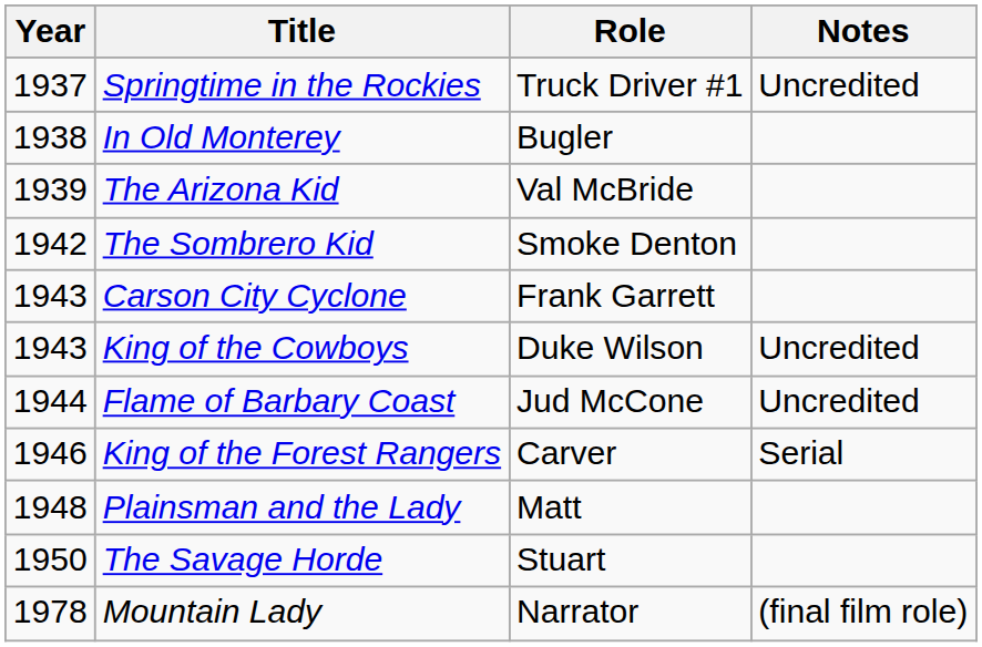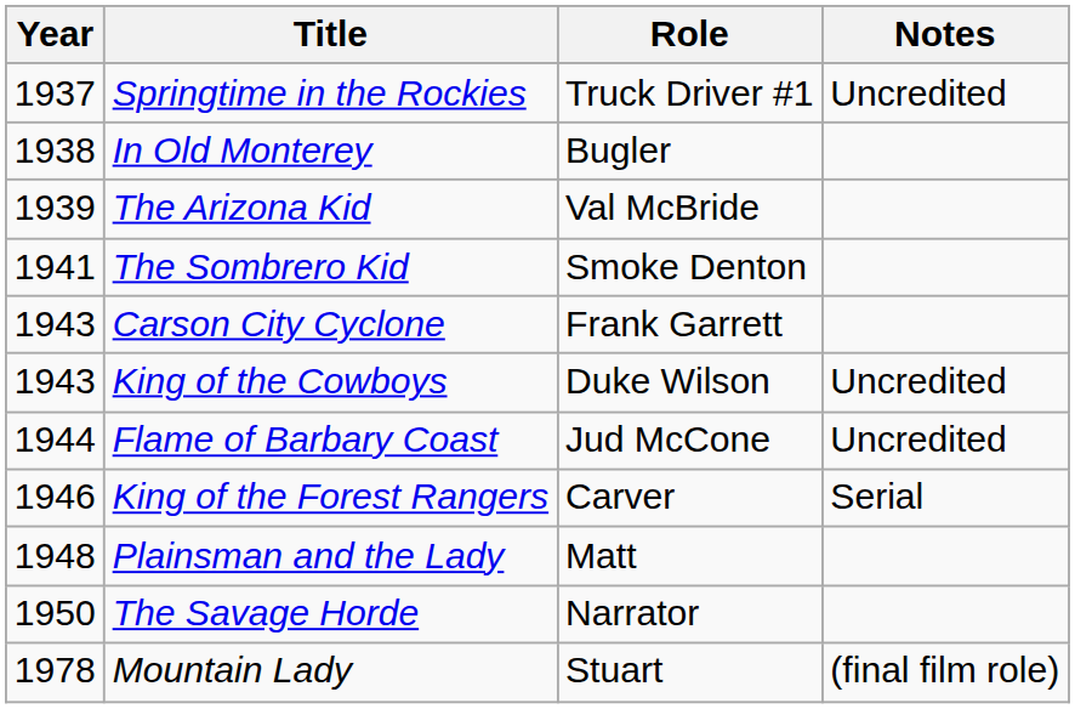The Sombrero Kid | Year: 1942 -> 1941
The Savage Horde | Role: Stuart -> Narrator
Mountain Lady | Role: Narrator -> Stuart
